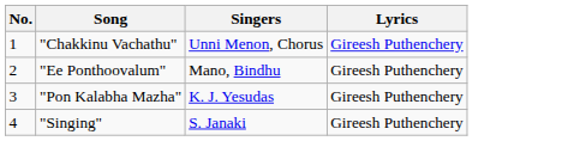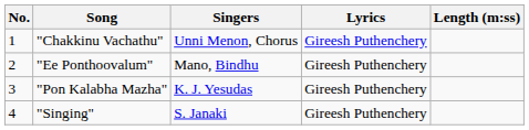+ column: Length (m:ss)
